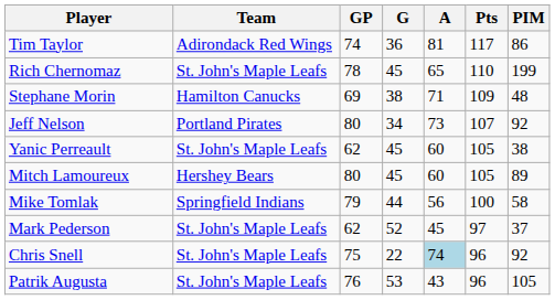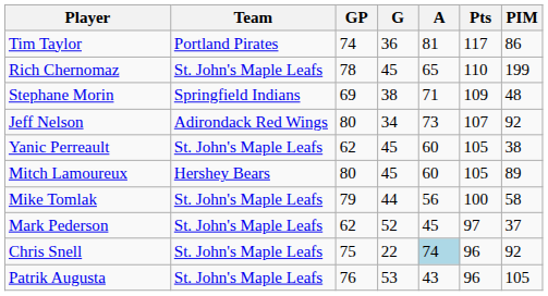Tim Taylor | Team: Adirondack Red Wings -> Portland Pirates
Stephane Morin | Team: Hamilton Canucks -> Springfield Indians
Jeff Nelson | Team: Portland Pirates -> Adirondack Red Wings
Mike Tomlak | Team: Springfield Indians -> St. John's Maple Leafs
